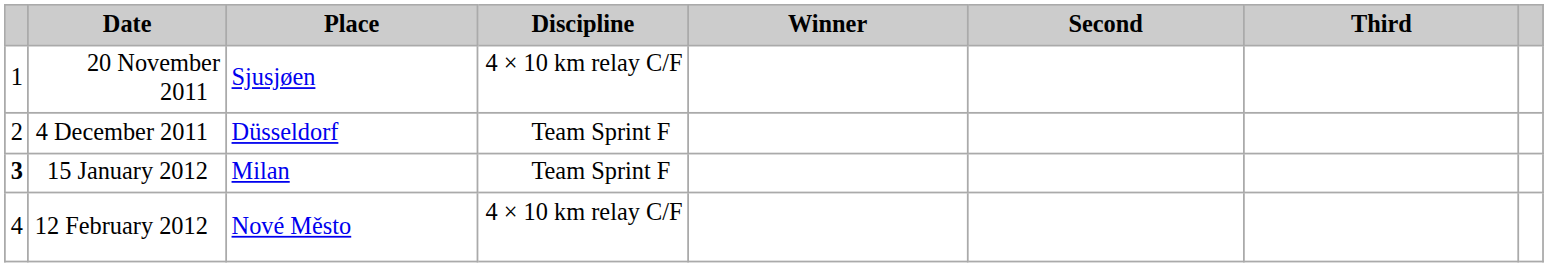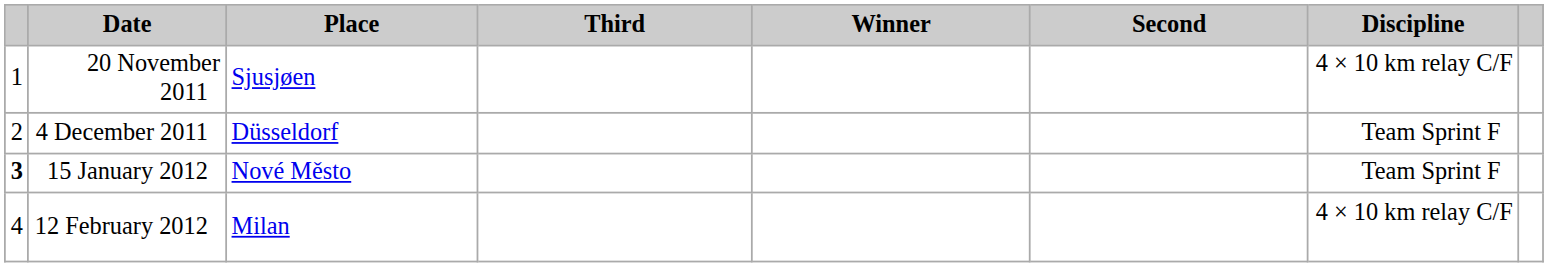columns swapped: Discipline <-> Third
15 January 2012 | Place: Milan -> Nové Město
12 February 2012 | Place: Nové Město -> Milan
